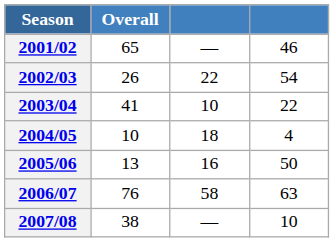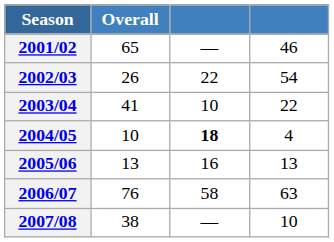2004/05 | column 3: normal -> bold
2005/06 | column 4: 50 -> 13
